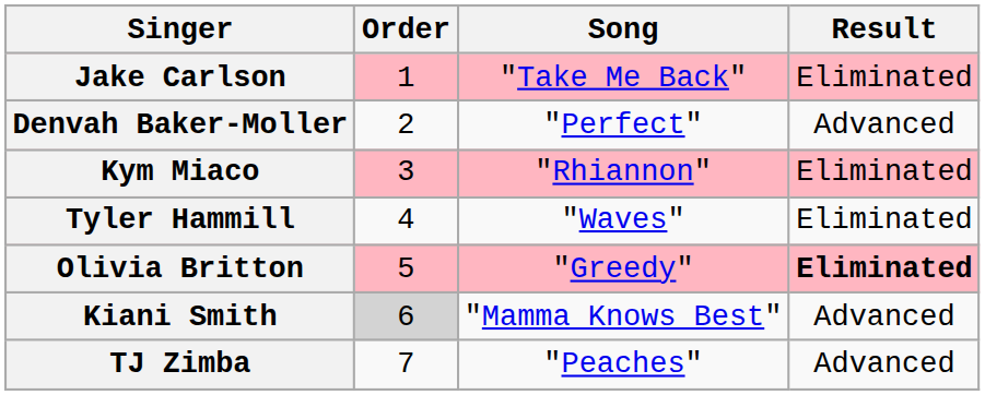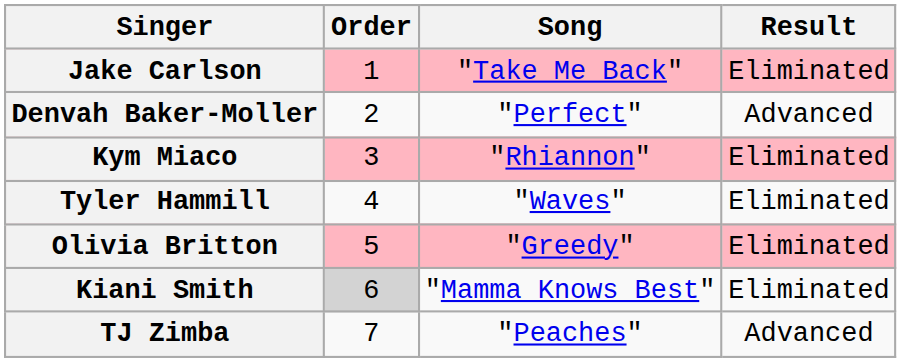Olivia Britton | Result: bold -> normal
Kiani Smith | Result: Advanced -> Eliminated
